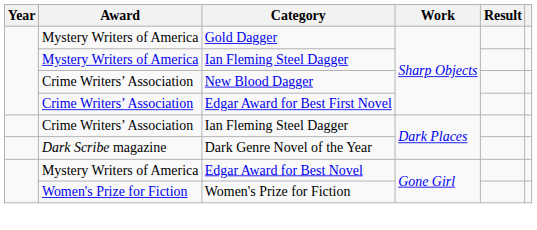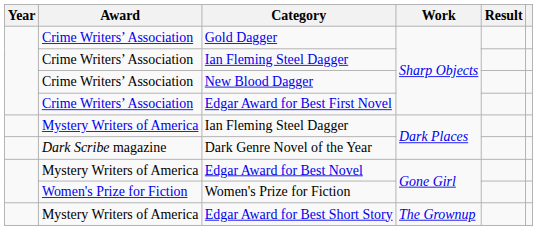Gold Dagger | Award: Mystery Writers of America -> Crime Writers’ Association
Ian Fleming Steel Dagger / Sharp Objects | Award: Mystery Writers of America -> Crime Writers’ Association
Ian Fleming Steel Dagger / Dark Places | Award: Crime Writers’ Association -> Mystery Writers of America
+ row: Mystery Writers of America | Edgar Award for Best Short Story | The Grownup
